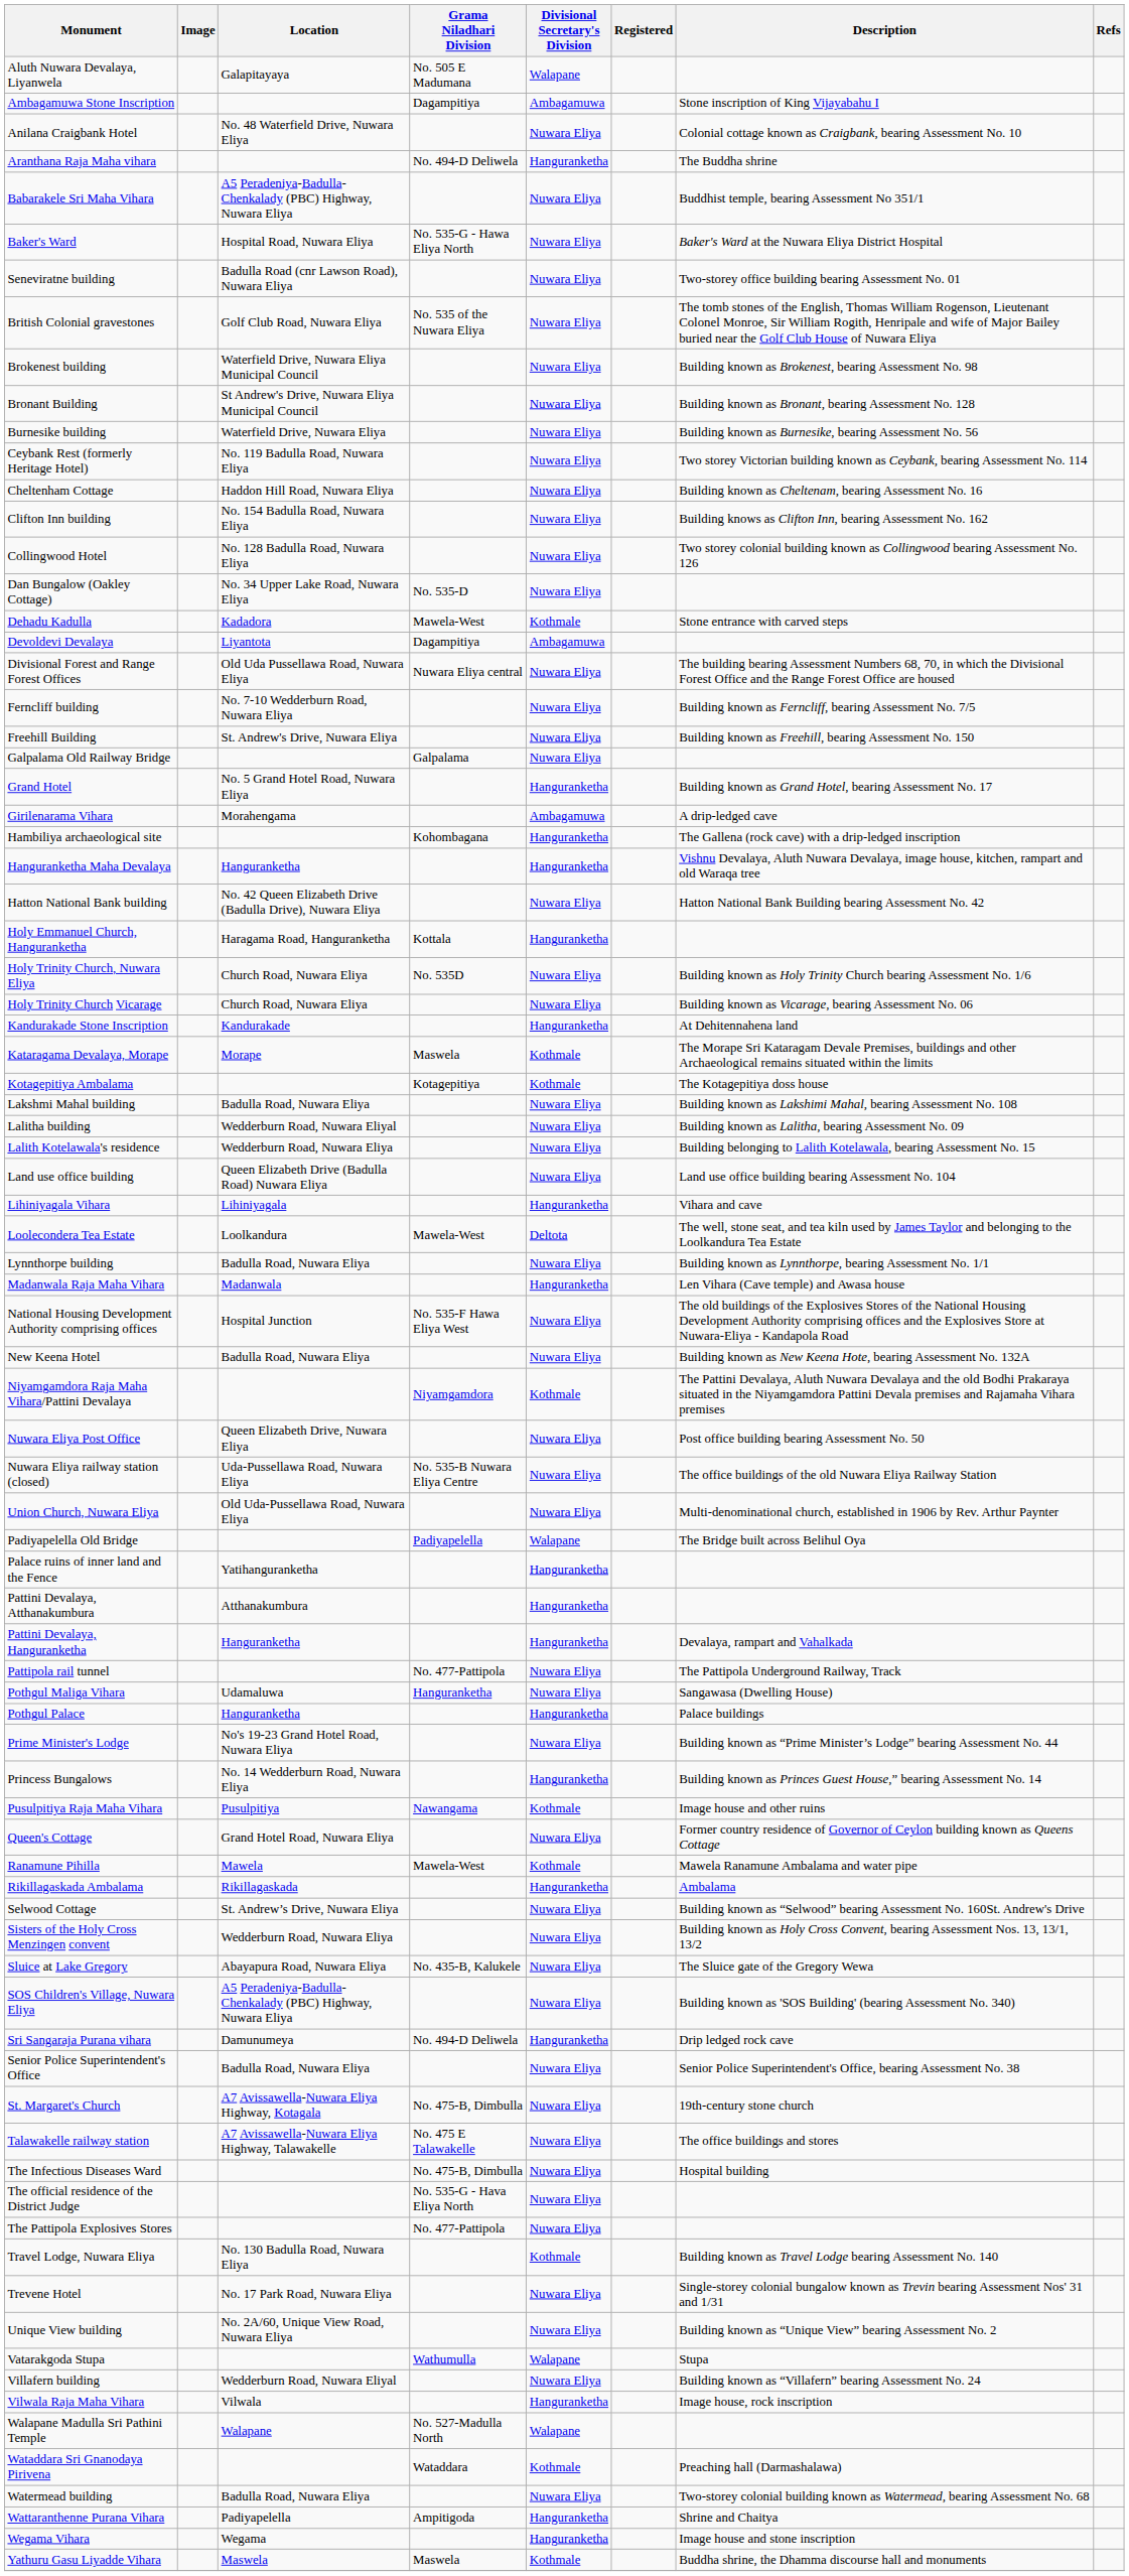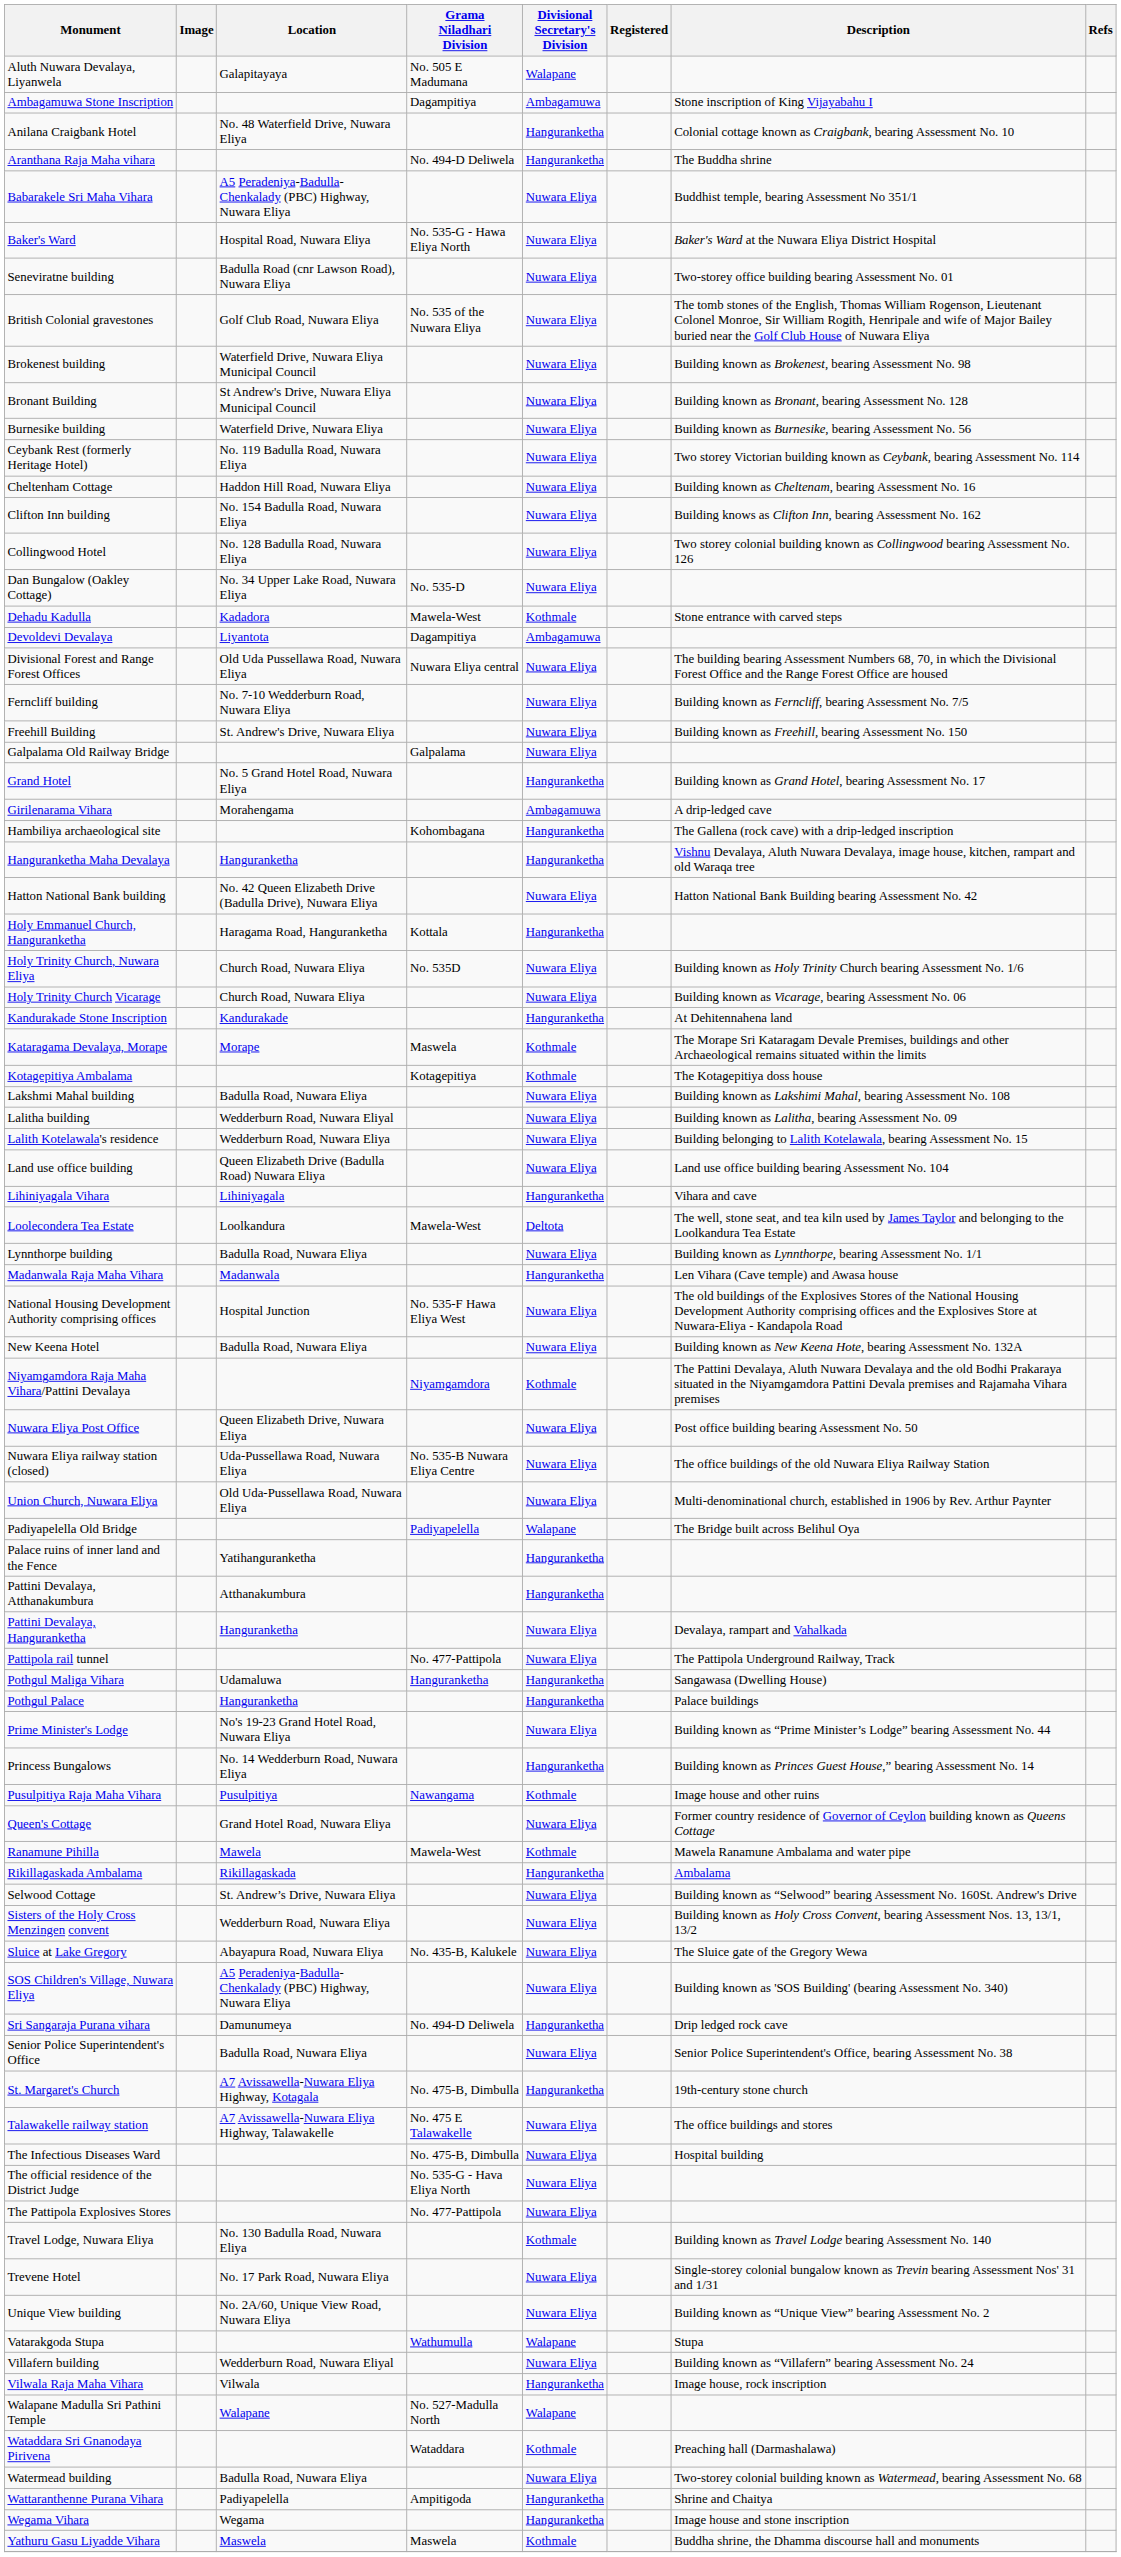Anilana Craigbank Hotel | Divisional Secretary's Division: Nuwara Eliya -> Hanguranketha
Pattini Devalaya, Hanguranketha | Divisional Secretary's Division: Hanguranketha -> Nuwara Eliya
Pothgul Maliga Vihara | Divisional Secretary's Division: Nuwara Eliya -> Hanguranketha
St. Margaret's Church | Divisional Secretary's Division: Nuwara Eliya -> Hanguranketha
